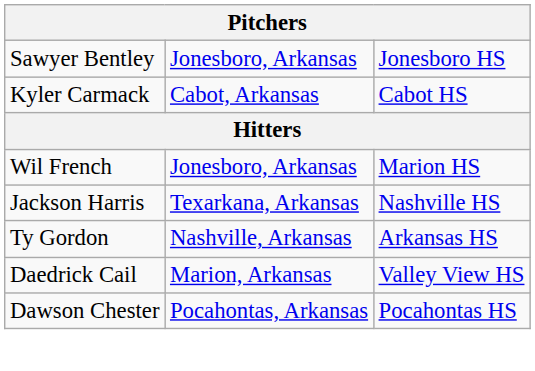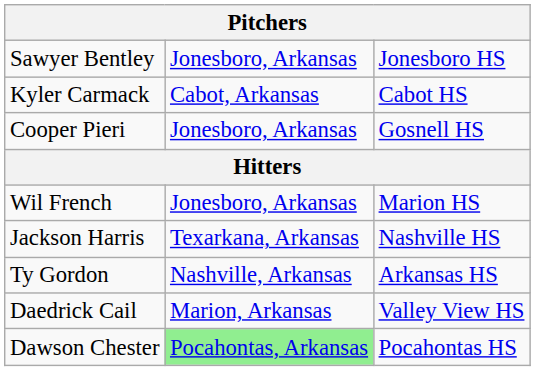+ row: Cooper Pieri | Jonesboro, Arkansas | Gosnell HS
Dawson Chester | column 2: no background -> lightgreen background
